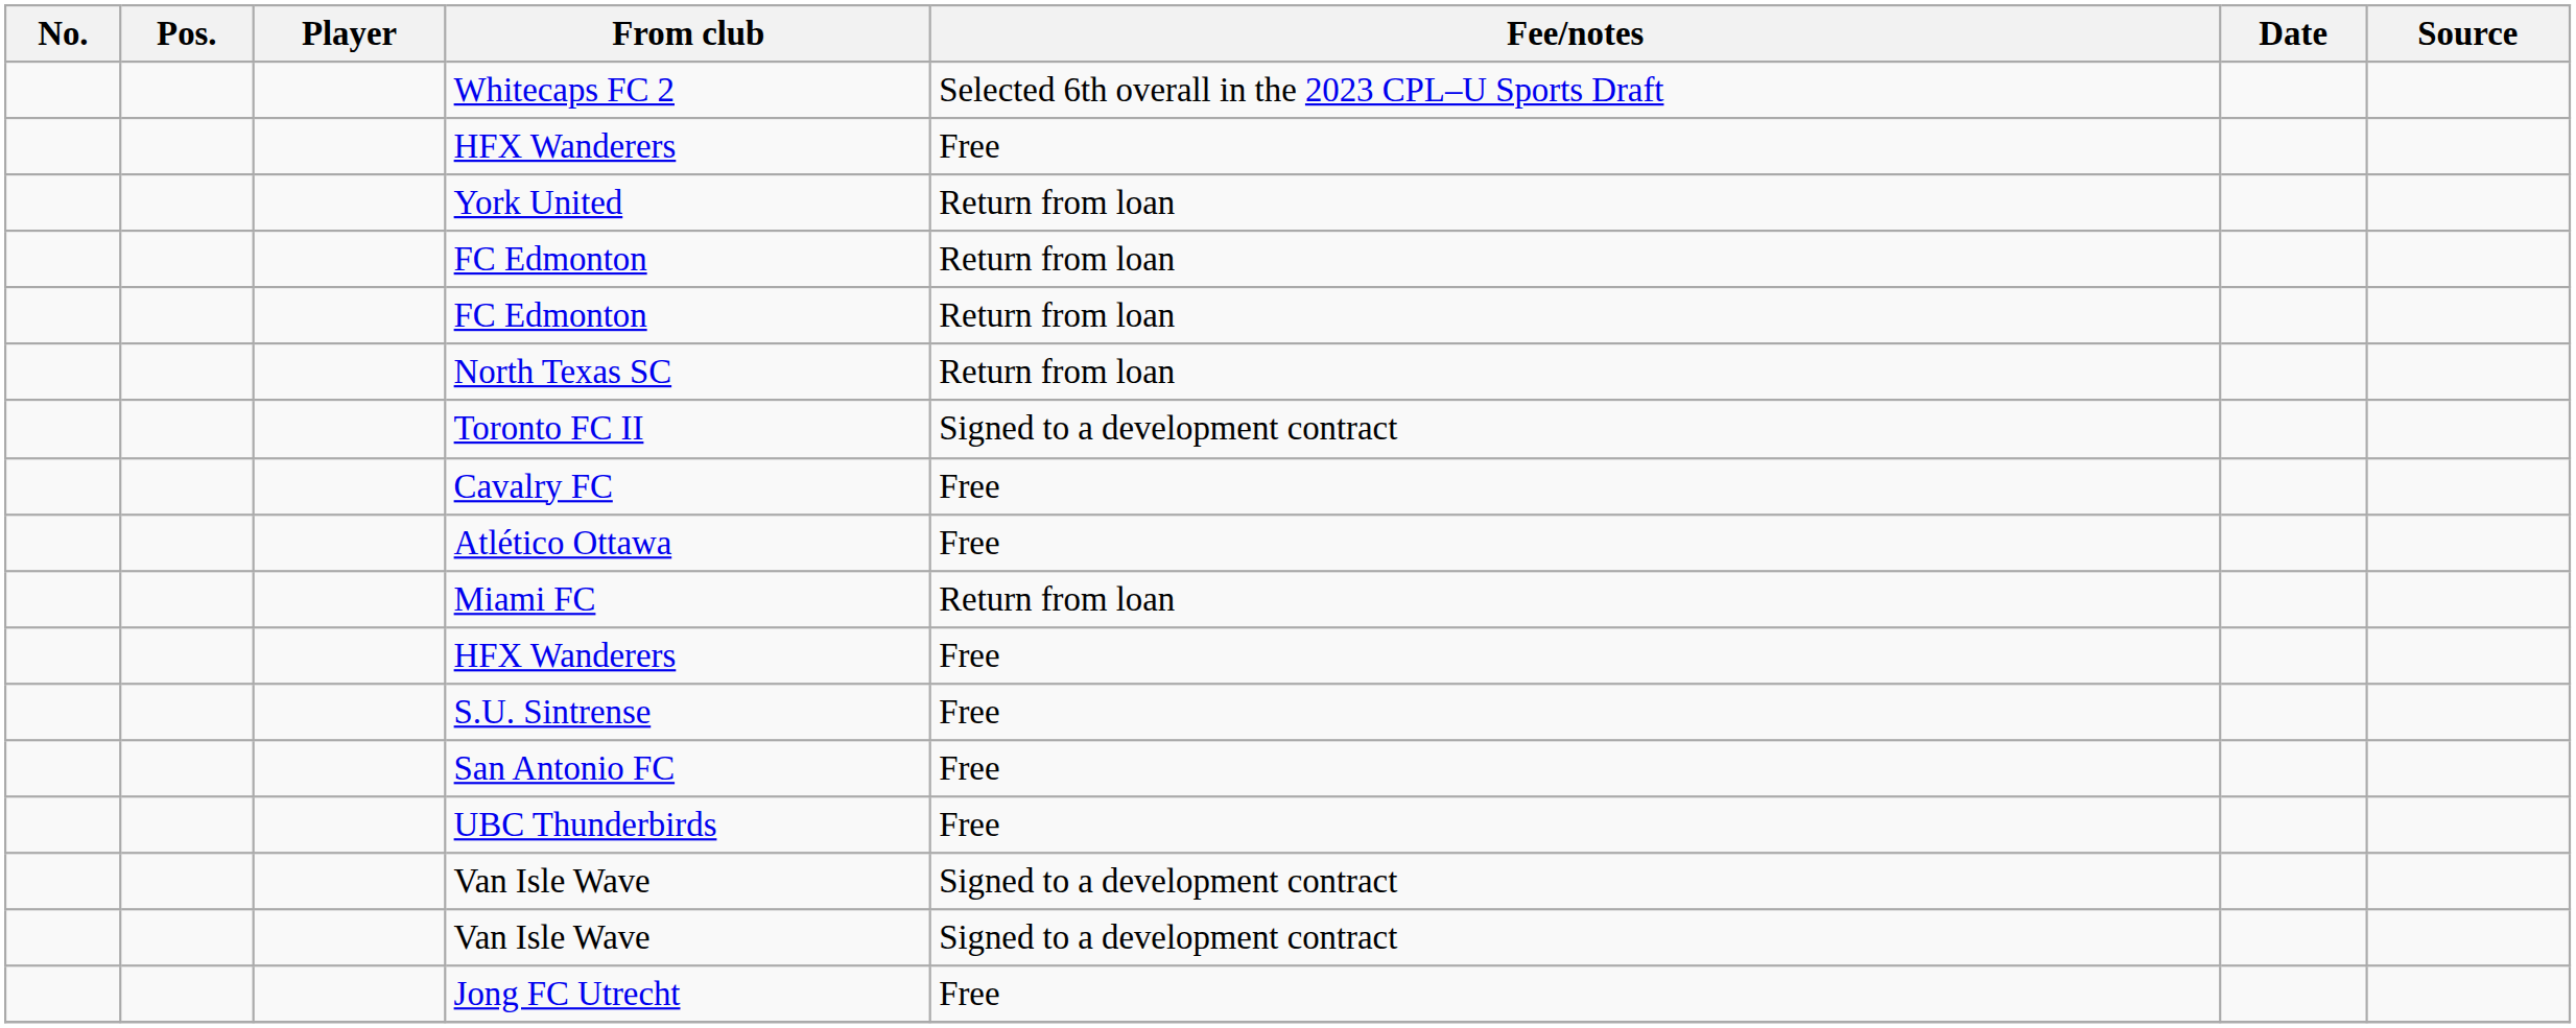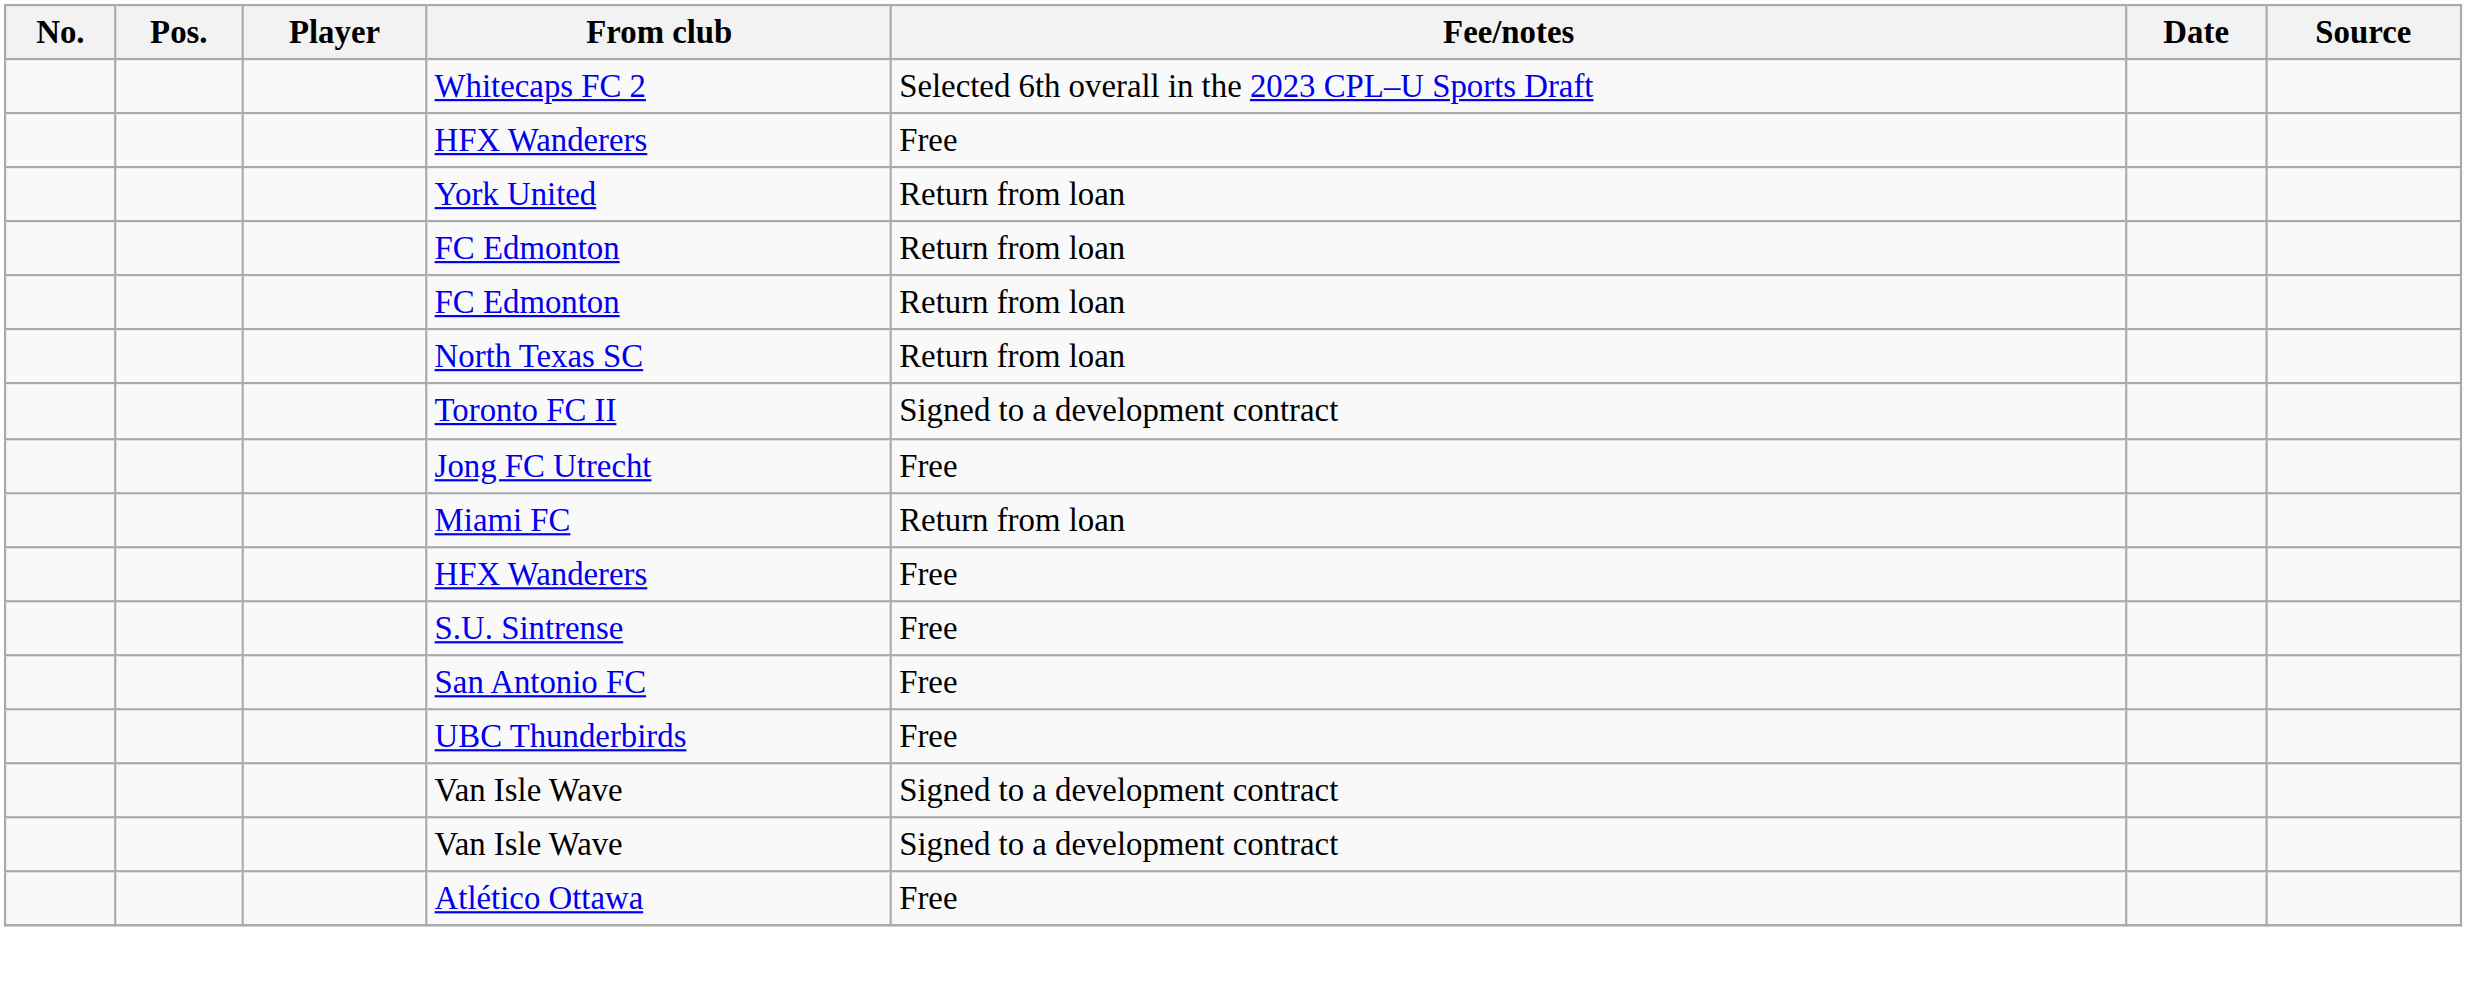- row: Cavalry FC | Free
rows swapped: Jong FC Utrecht <-> Atlético Ottawa
